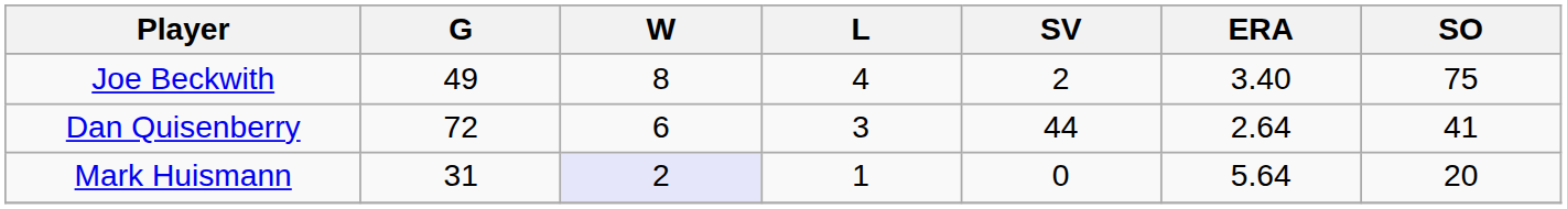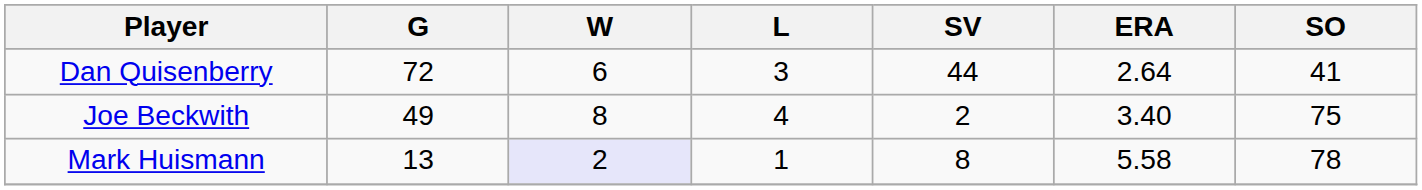rows swapped: Dan Quisenberry <-> Joe Beckwith
Mark Huismann | G: 31 -> 13
Mark Huismann | SV: 0 -> 8
Mark Huismann | ERA: 5.64 -> 5.58
Mark Huismann | SO: 20 -> 78
